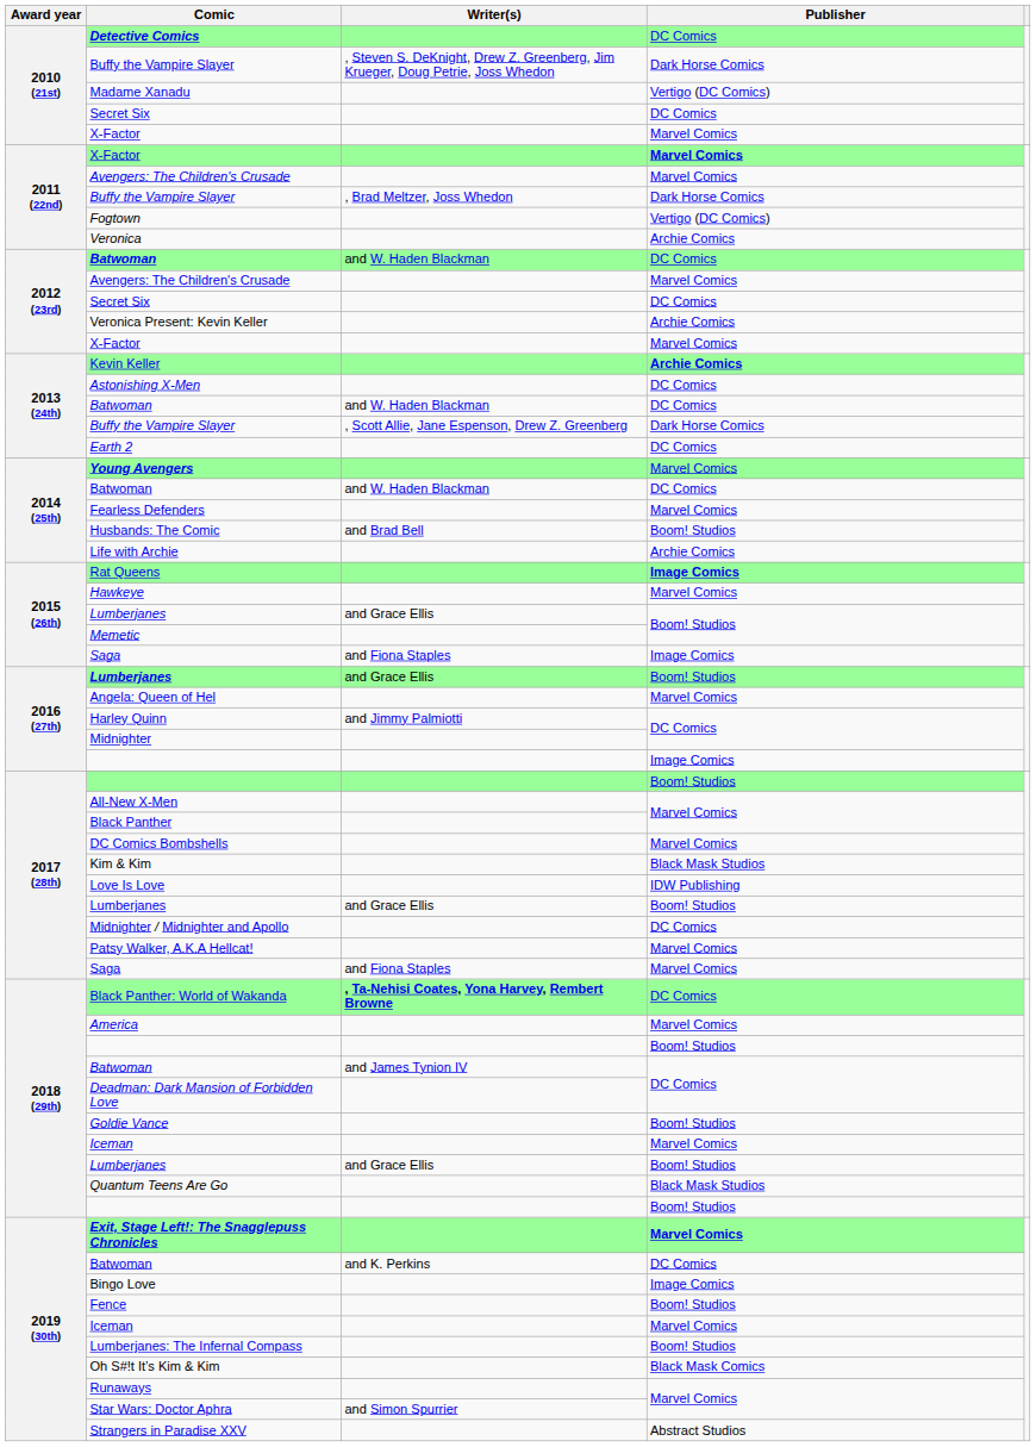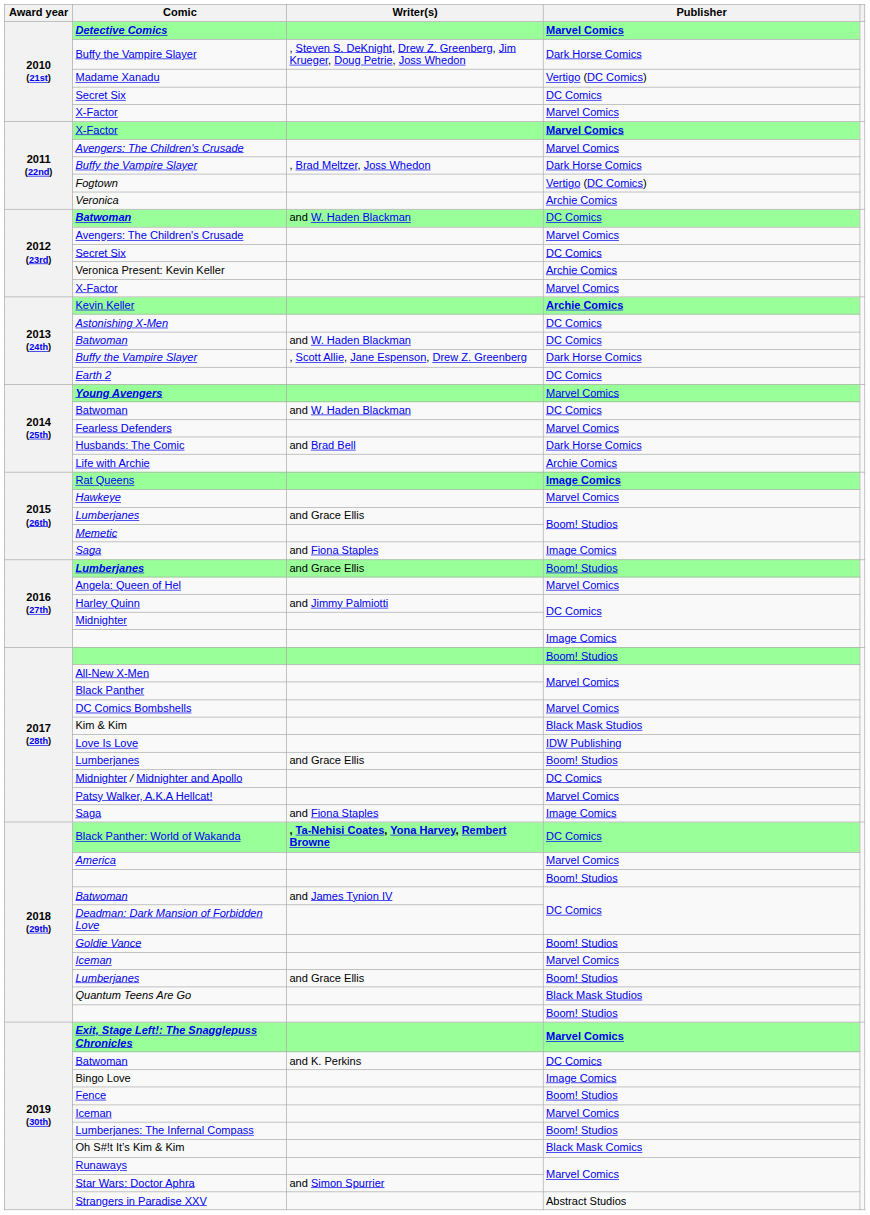Detective Comics | Publisher: DC Comics -> Marvel Comics
Husbands: The Comic | Publisher: Boom! Studios -> Dark Horse Comics
2017 (28th) / Saga | Publisher: Marvel Comics -> Image Comics
